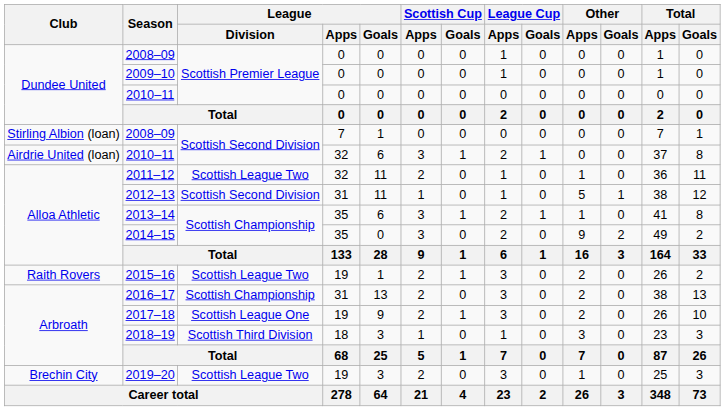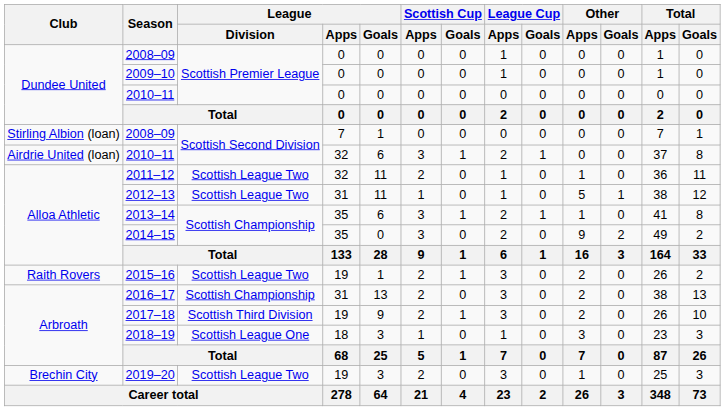2012–13 | League / Division: Scottish Second Division -> Scottish League Two
2017–18 | League / Division: Scottish League One -> Scottish Third Division
2018–19 | League / Division: Scottish Third Division -> Scottish League One
